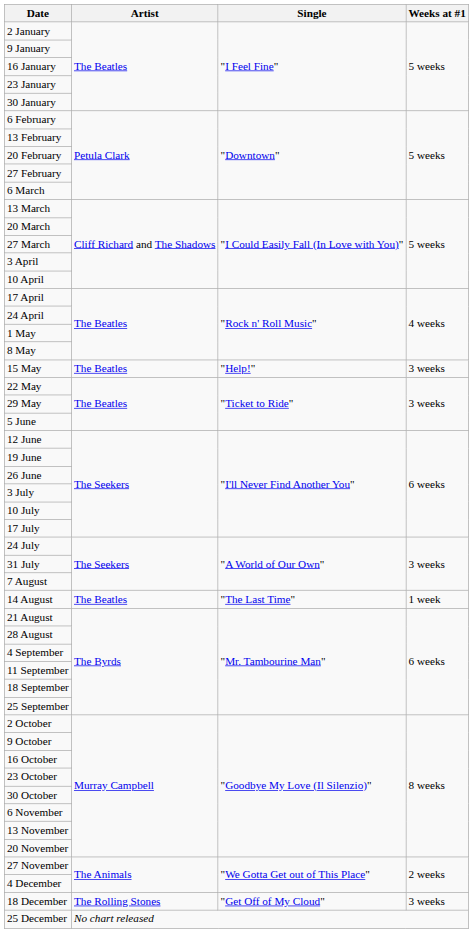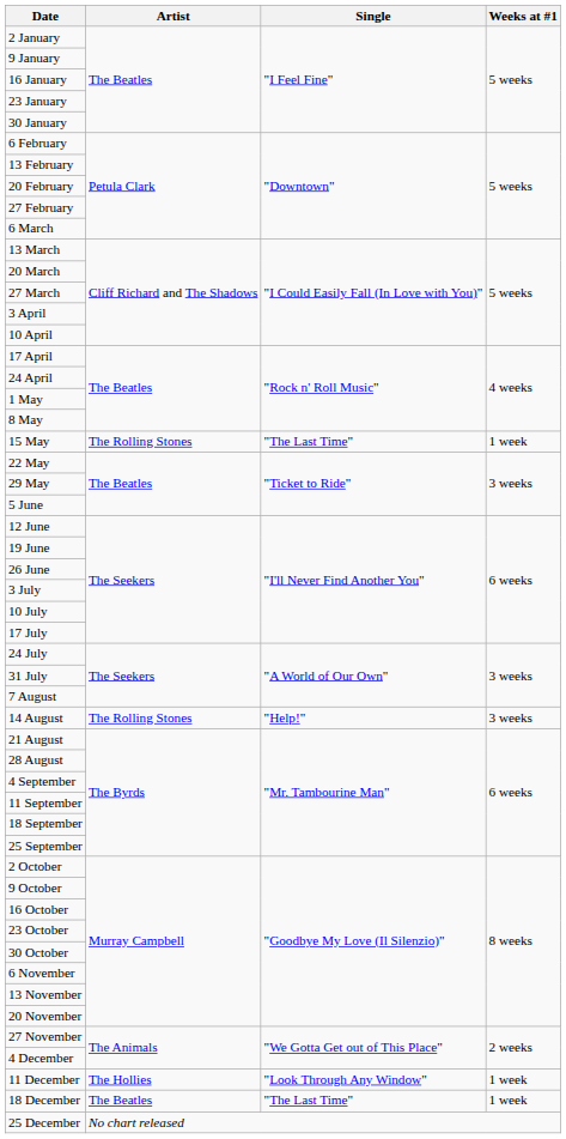15 May | Artist: The Beatles -> The Rolling Stones
15 May | Single: "Help!" -> "The Last Time"
15 May | Weeks at #1: 3 weeks -> 1 week
14 August | Artist: The Beatles -> The Rolling Stones
14 August | Single: "The Last Time" -> "Help!"
14 August | Weeks at #1: 1 week -> 3 weeks
+ row: 11 December | The Hollies | "Look Through Any Window" | 1 week
18 December | Artist: The Rolling Stones -> The Beatles
18 December | Single: "Get Off of My Cloud" -> "The Last Time"
18 December | Weeks at #1: 3 weeks -> 1 week
